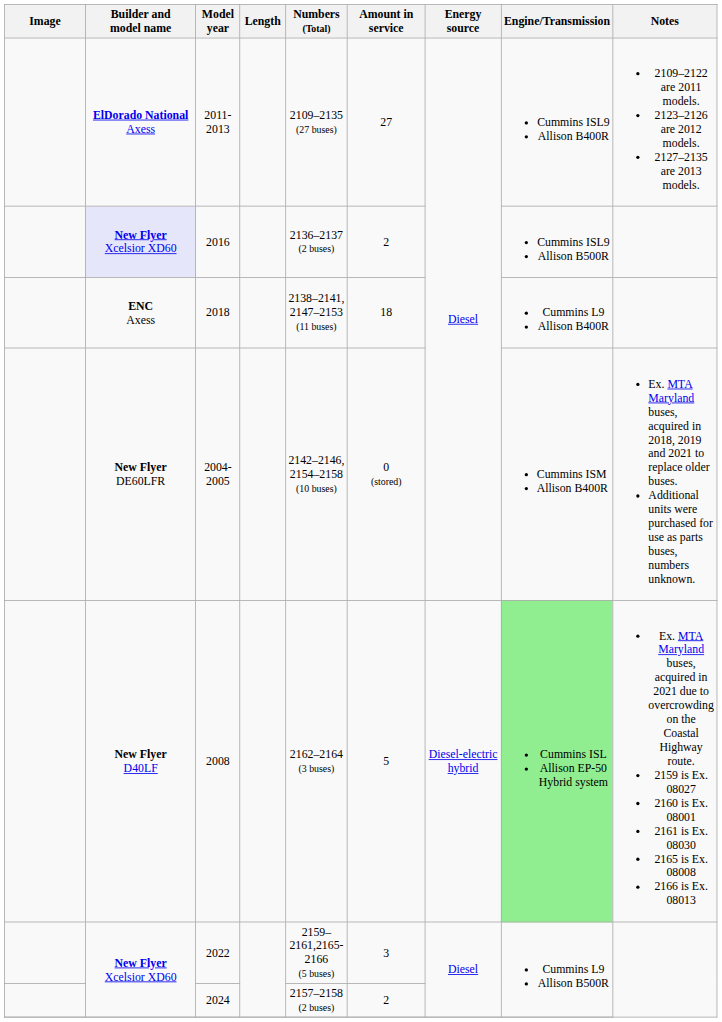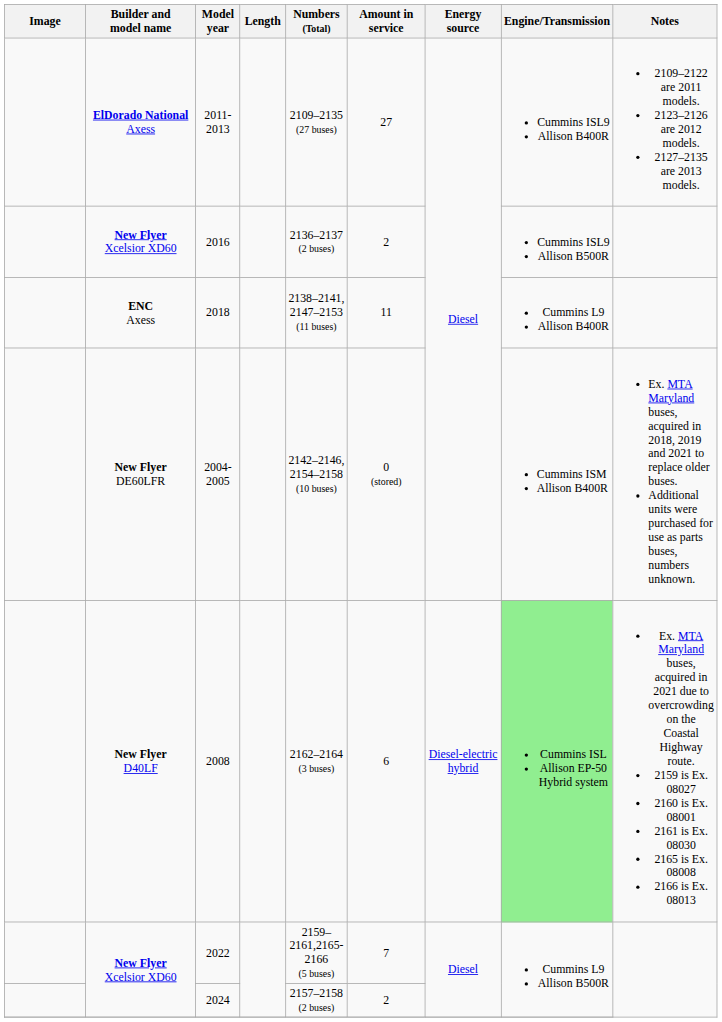2016 | Builder and model name: lavender background -> no background
2018 | Amount in service: 18 -> 11
2008 | Amount in service: 5 -> 6
2022 | Amount in service: 3 -> 7
